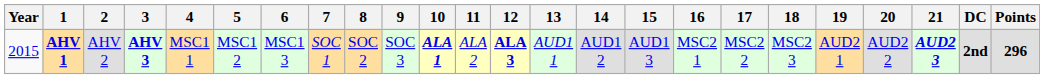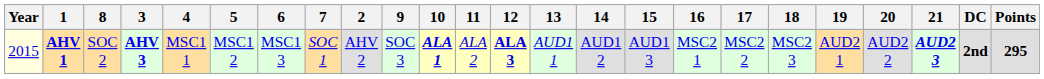columns swapped: 2 <-> 8
AHV 1 | Year: no background -> lightyellow background
AHV 1 | Points: 296 -> 295
